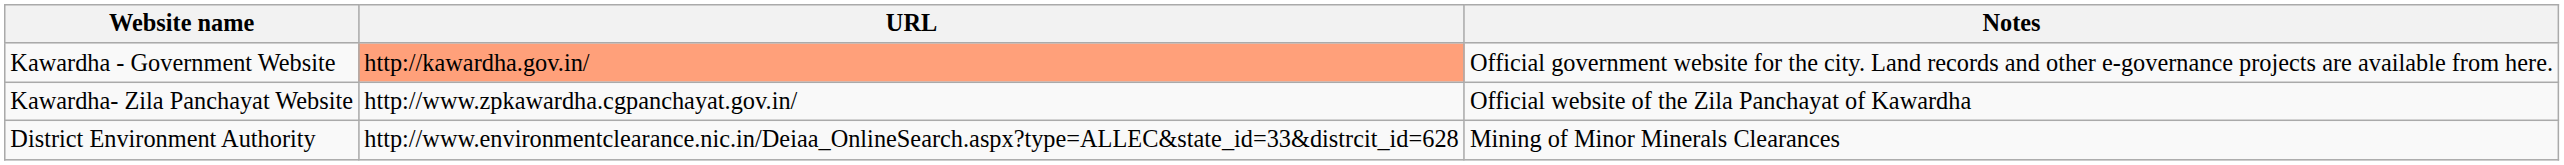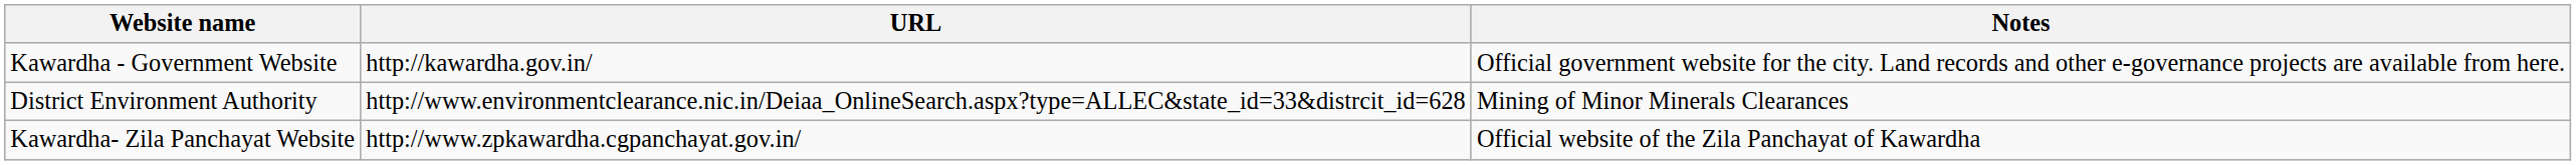Kawardha - Government Website | URL: lightsalmon background -> no background
rows swapped: District Environment Authority <-> Kawardha- Zila Panchayat Website
